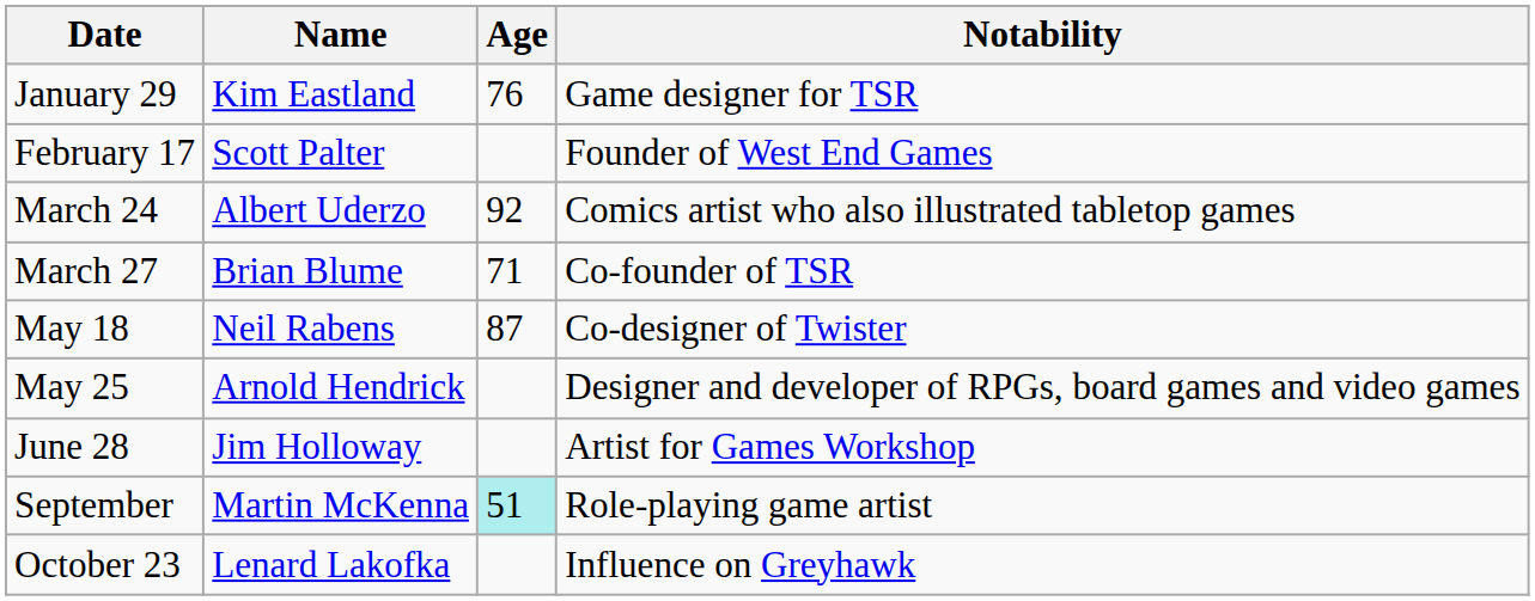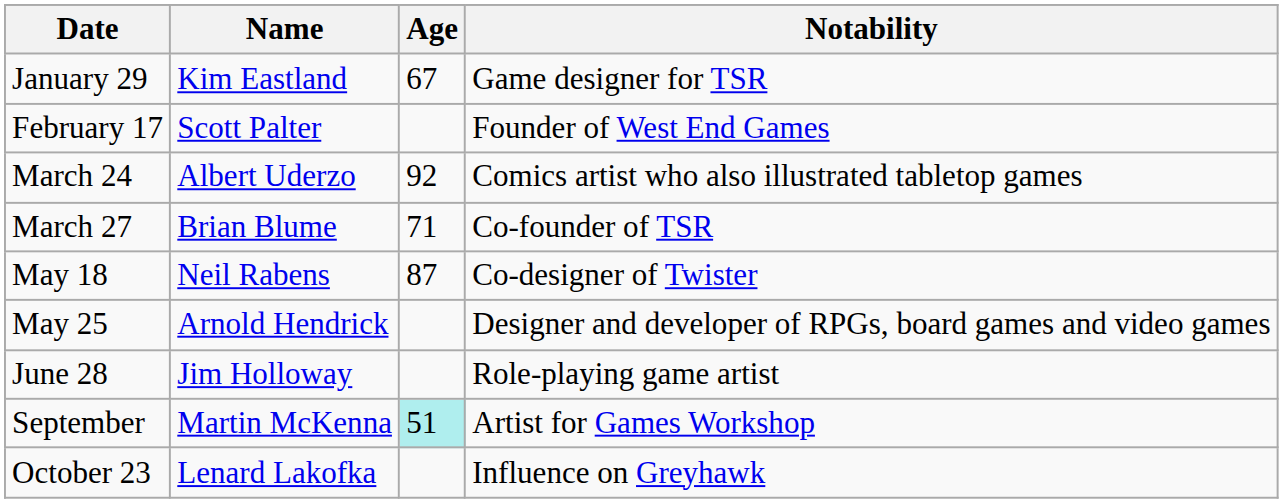January 29 | Age: 76 -> 67
June 28 | Notability: Artist for Games Workshop -> Role-playing game artist
September | Notability: Role-playing game artist -> Artist for Games Workshop
